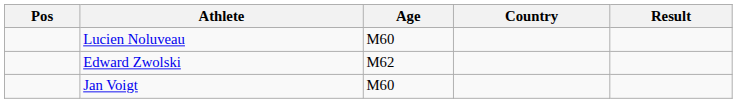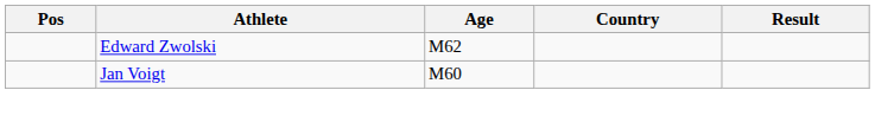- row: Lucien Noluveau | M60
